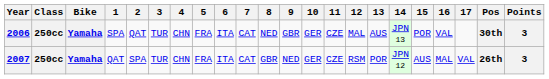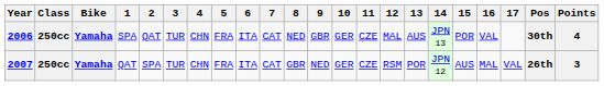2006 | Points: 3 -> 4
